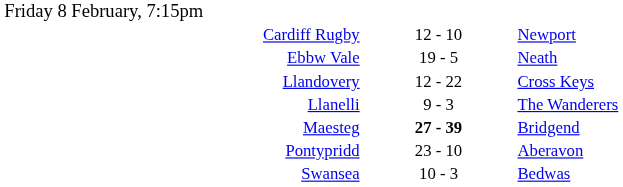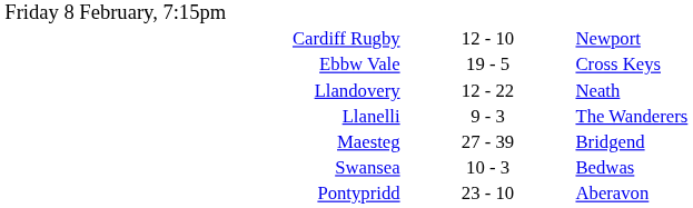Ebbw Vale | column 3: Neath -> Cross Keys
Llandovery | column 3: Cross Keys -> Neath
Maesteg | column 2: bold -> normal
rows swapped: Pontypridd <-> Swansea
